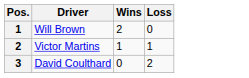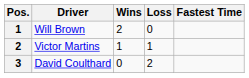+ column: Fastest Time
